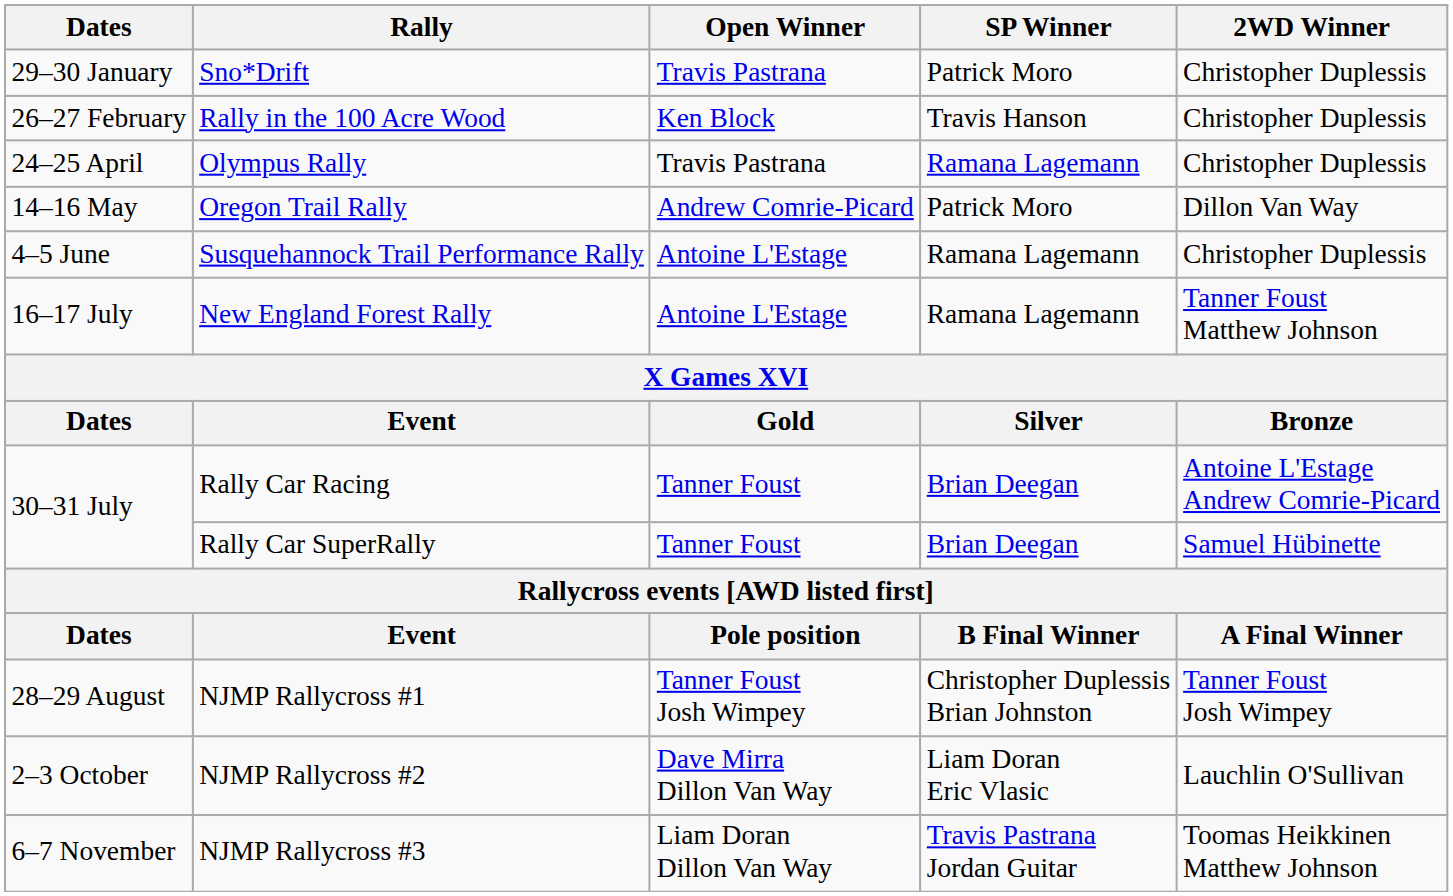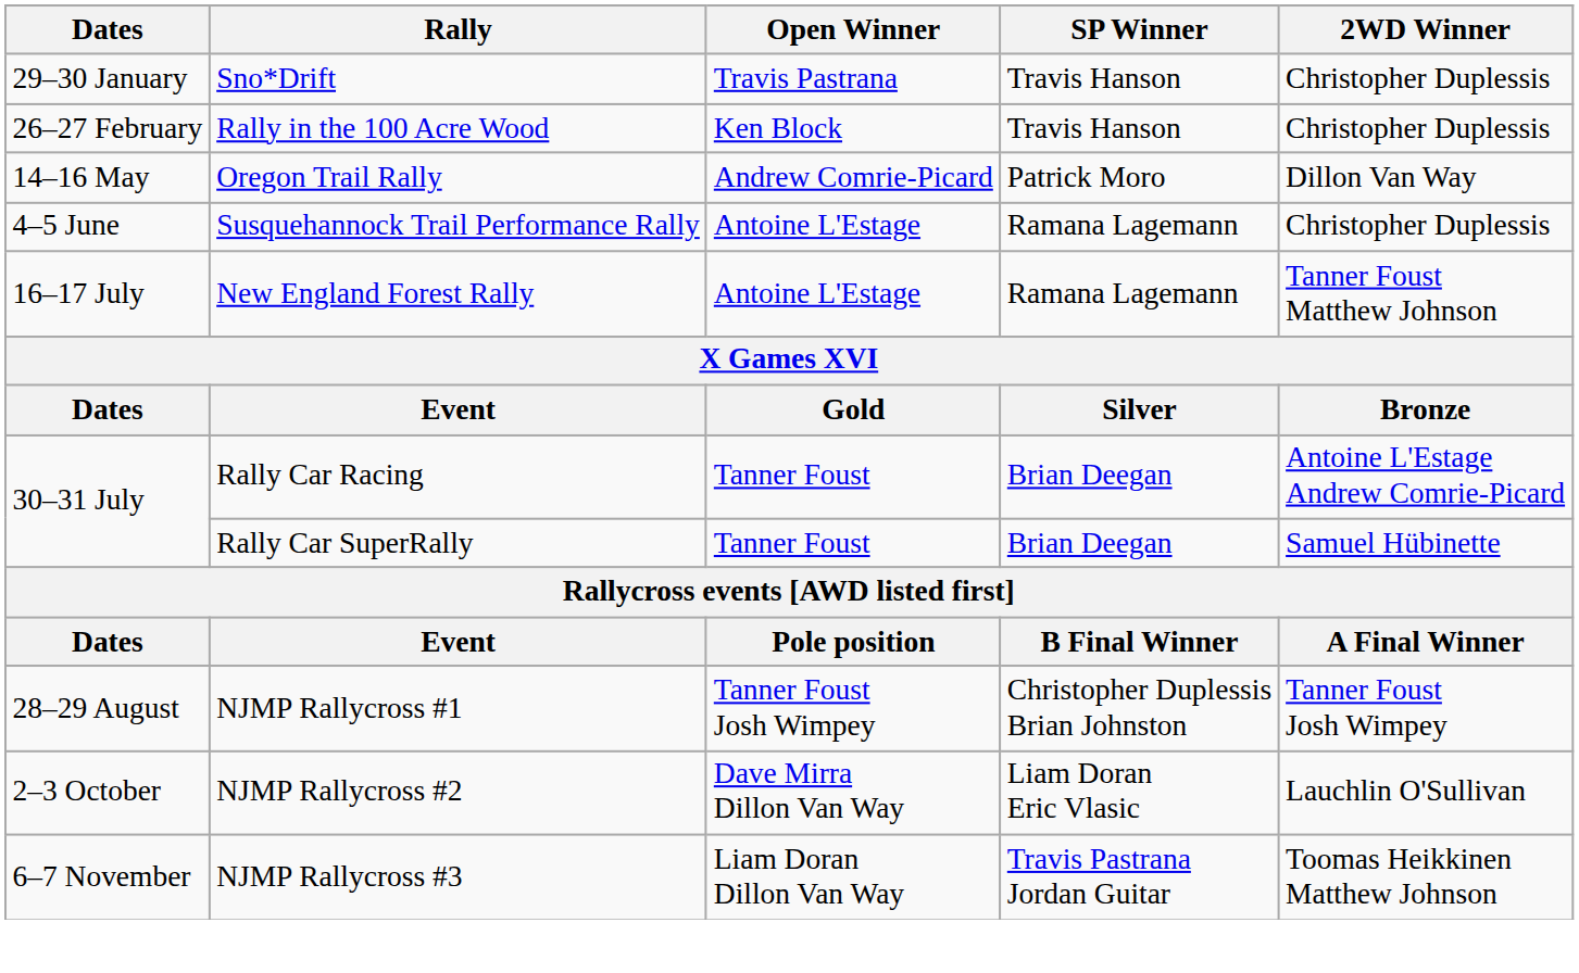Sno*Drift | SP Winner: Patrick Moro -> Travis Hanson
- row: 24–25 April | Olympus Rally | Travis Pastrana | Ramana Lagemann | Christopher Duplessis
